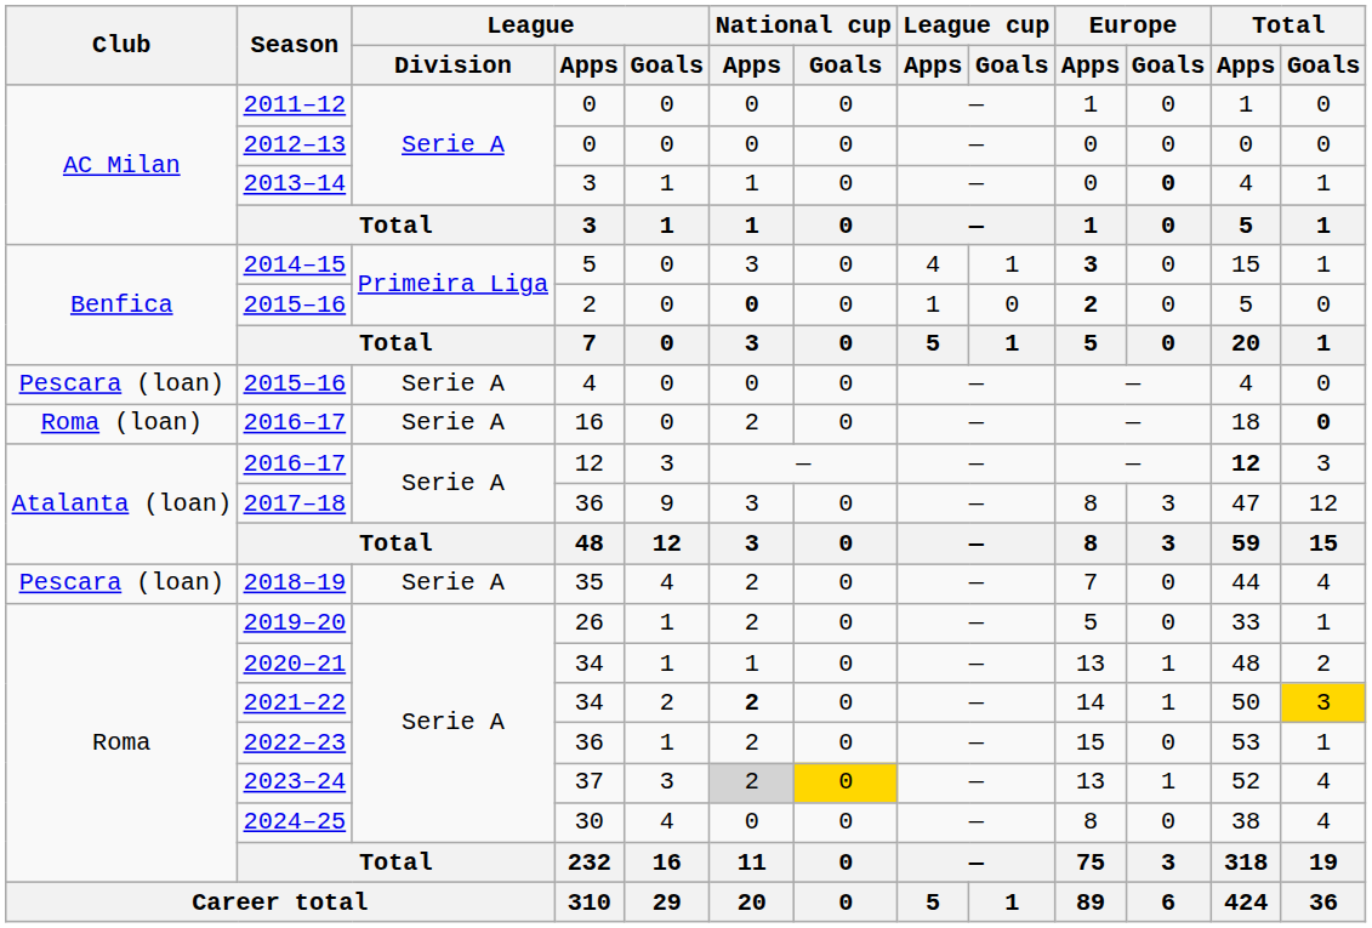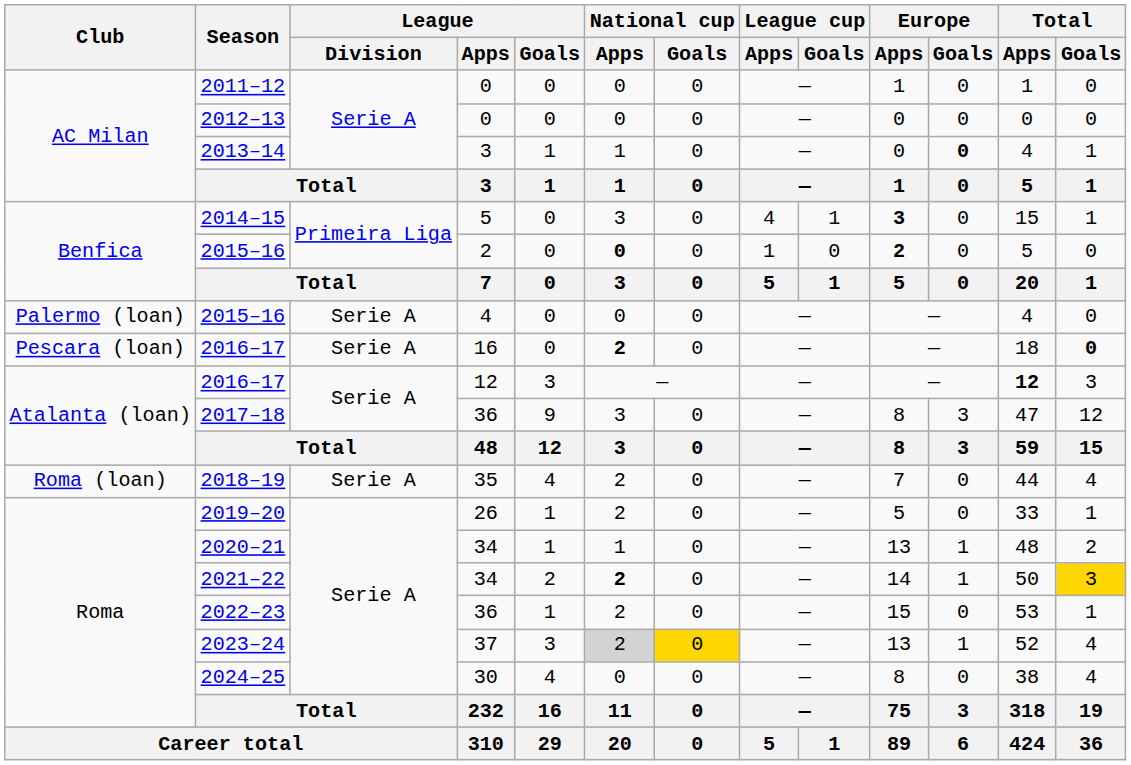2015–16 / 4 | Club: Pescara (loan) -> Palermo (loan)
2016–17 / 16 | Club: Roma (loan) -> Pescara (loan)
2016–17 / 16 | National cup / Apps: normal -> bold
2018–19 | Club: Pescara (loan) -> Roma (loan)
